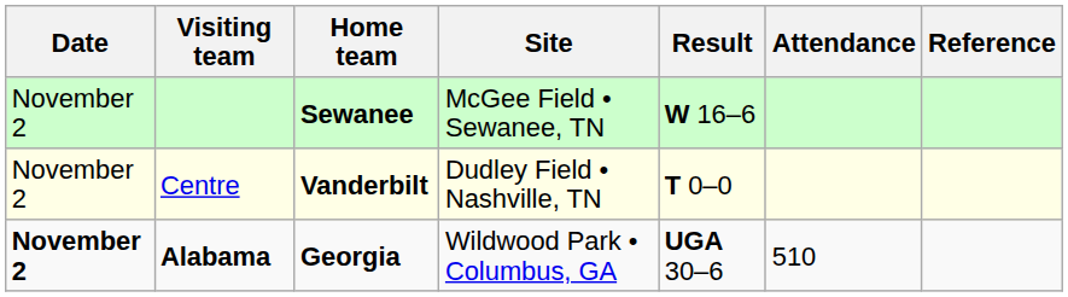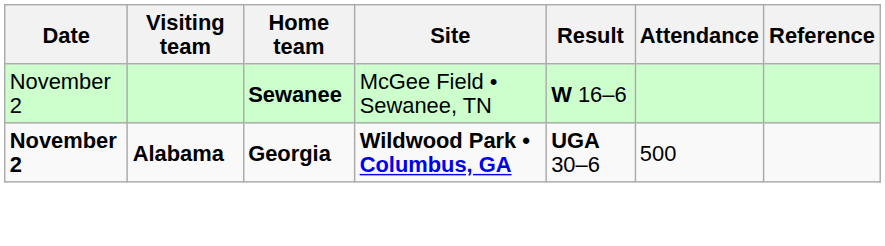- row: November 2 | Centre | Vanderbilt | Dudley Field • Nashville, TN | T 0–0
Alabama | Site: normal -> bold
Alabama | Attendance: 510 -> 500
